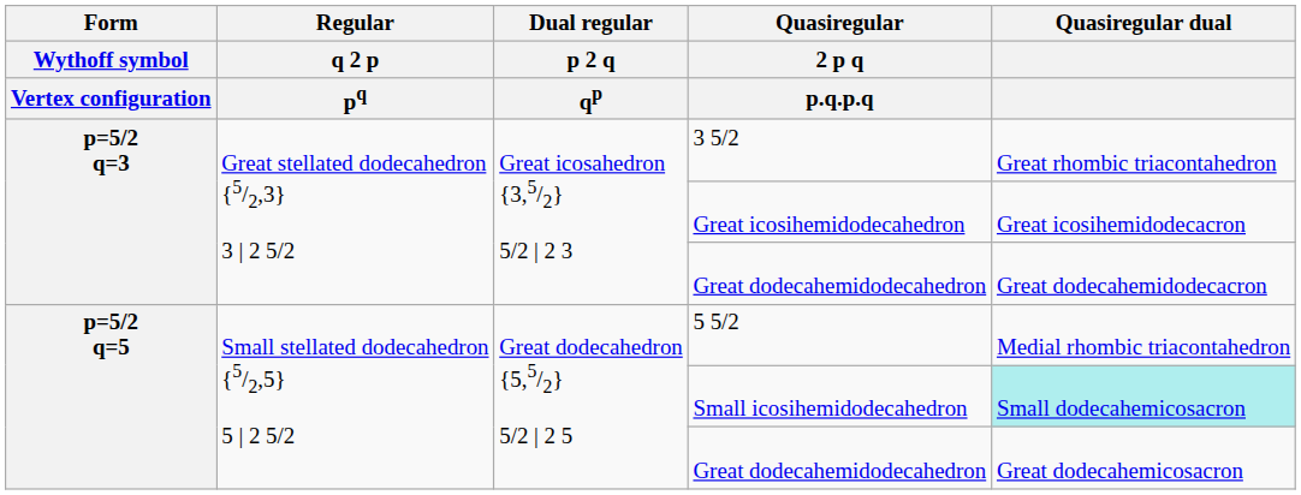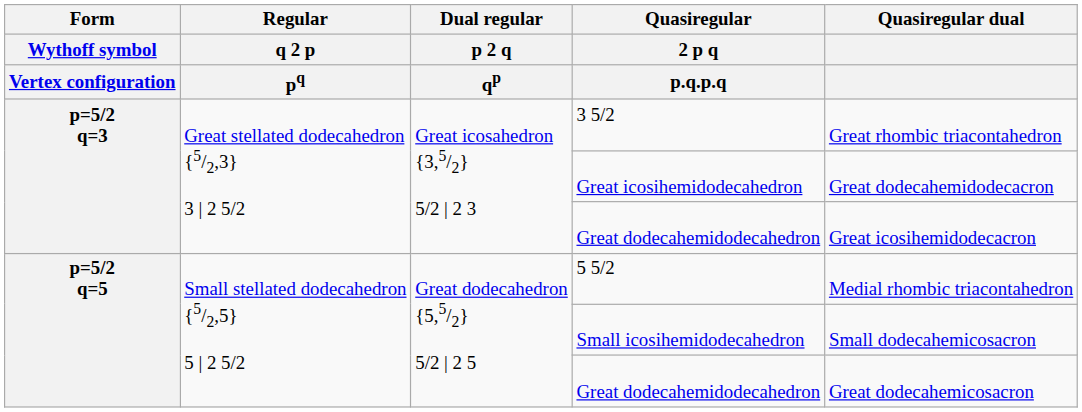Great icosihemidodecahedron | Quasiregular dual: Great icosihemidodecacron -> Great dodecahemidodecacron
p=5/2 q=3 / Great dodecahemidodecahedron | Quasiregular dual: Great dodecahemidodecacron -> Great icosihemidodecacron
Small icosihemidodecahedron | Quasiregular dual: paleturquoise background -> no background
